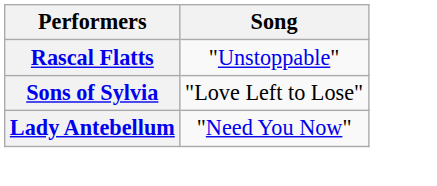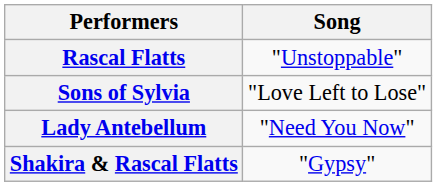+ row: Shakira & Rascal Flatts | "Gypsy"
